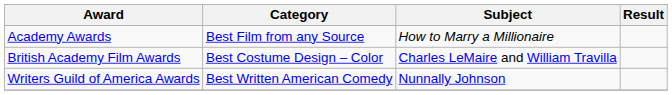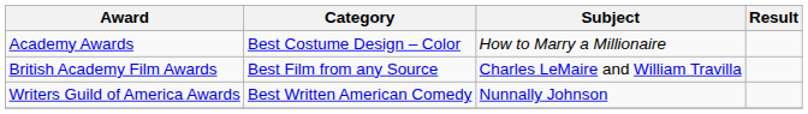Academy Awards | Category: Best Film from any Source -> Best Costume Design – Color
British Academy Film Awards | Category: Best Costume Design – Color -> Best Film from any Source
